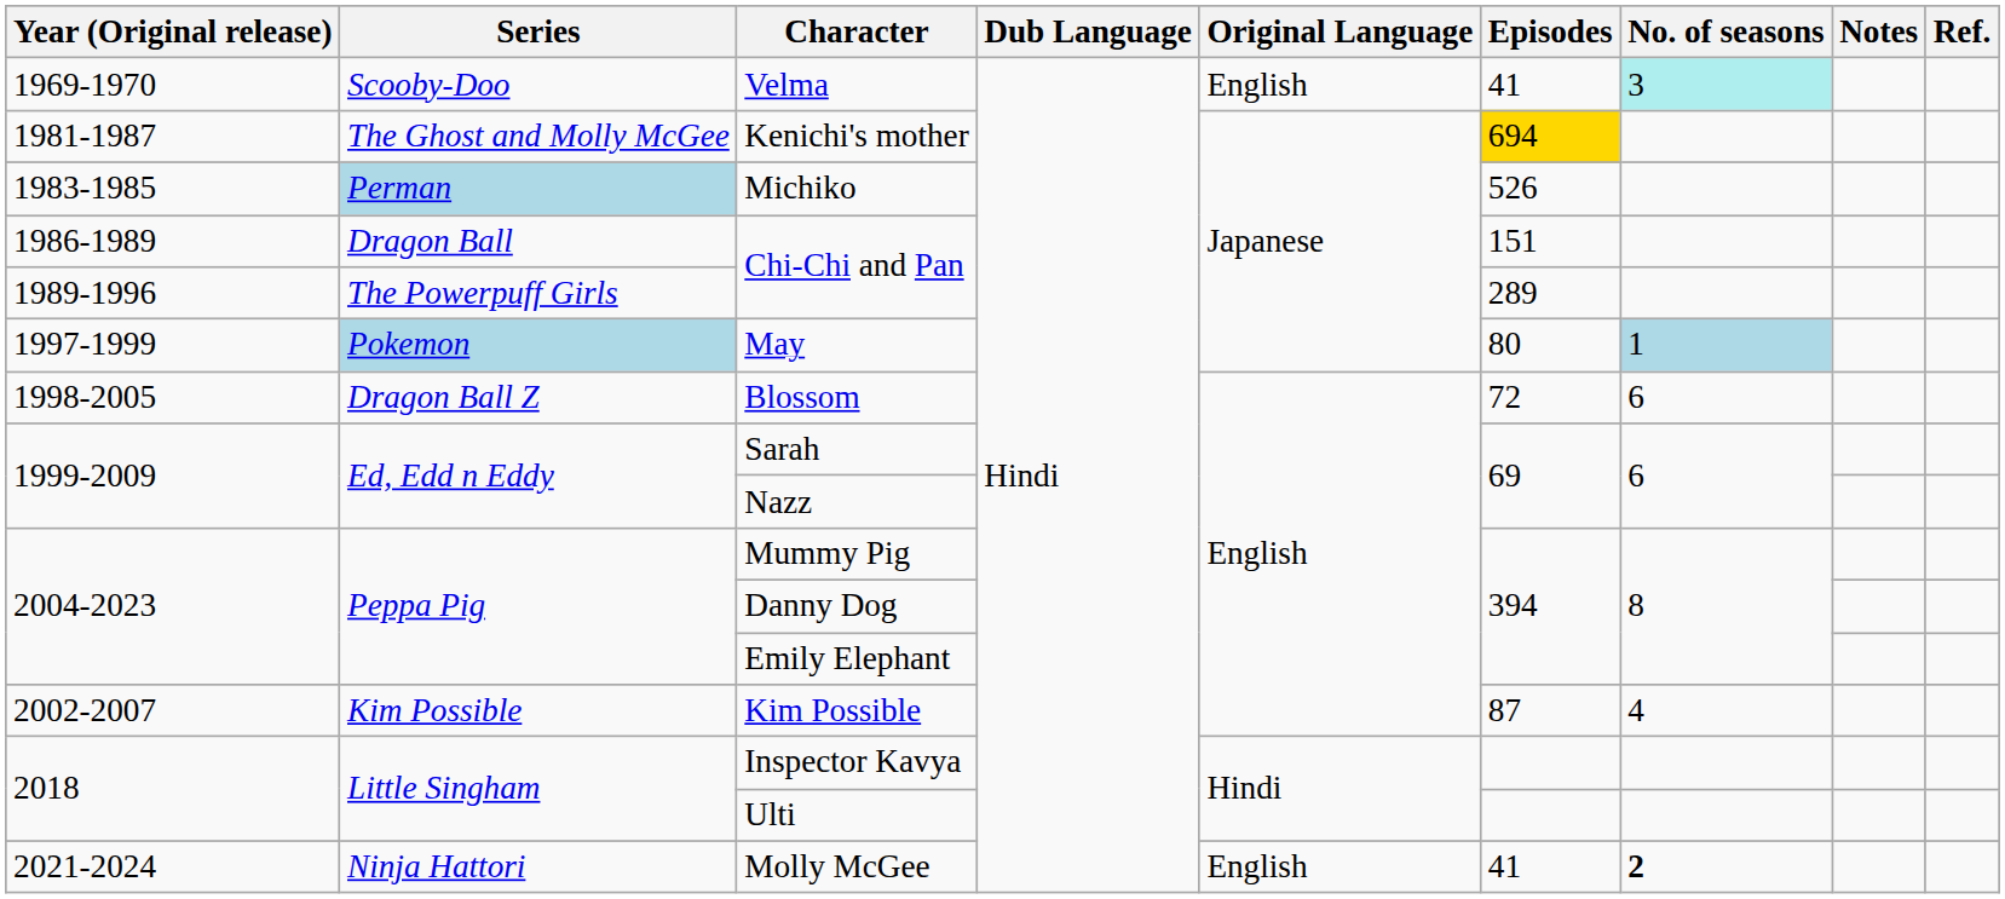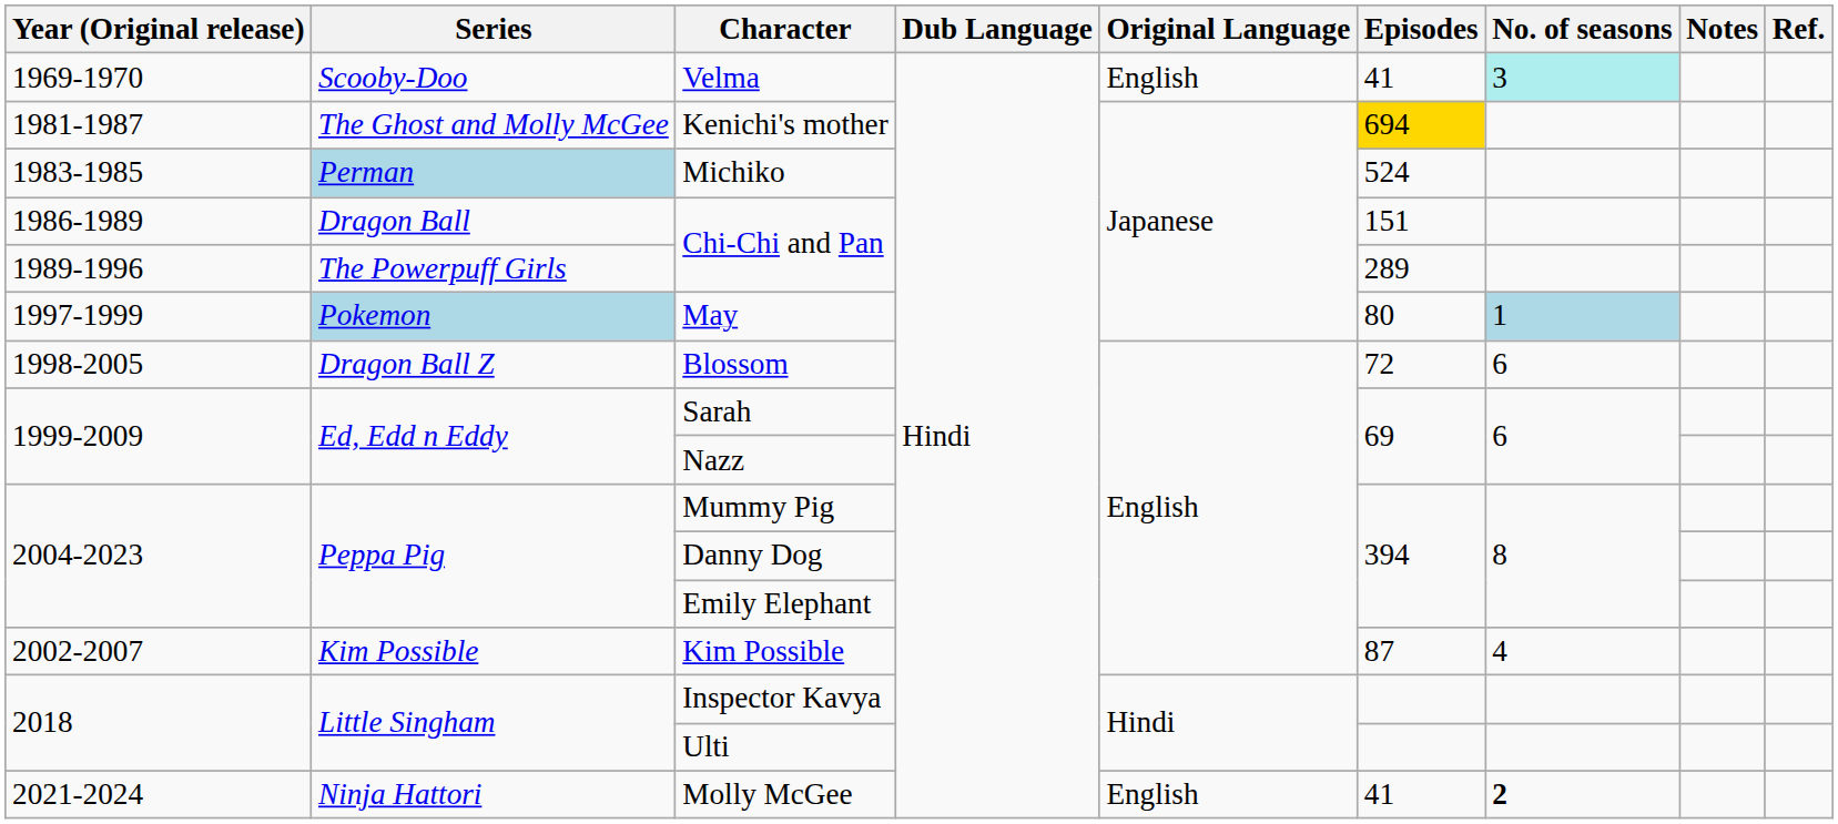Michiko | Episodes: 526 -> 524
